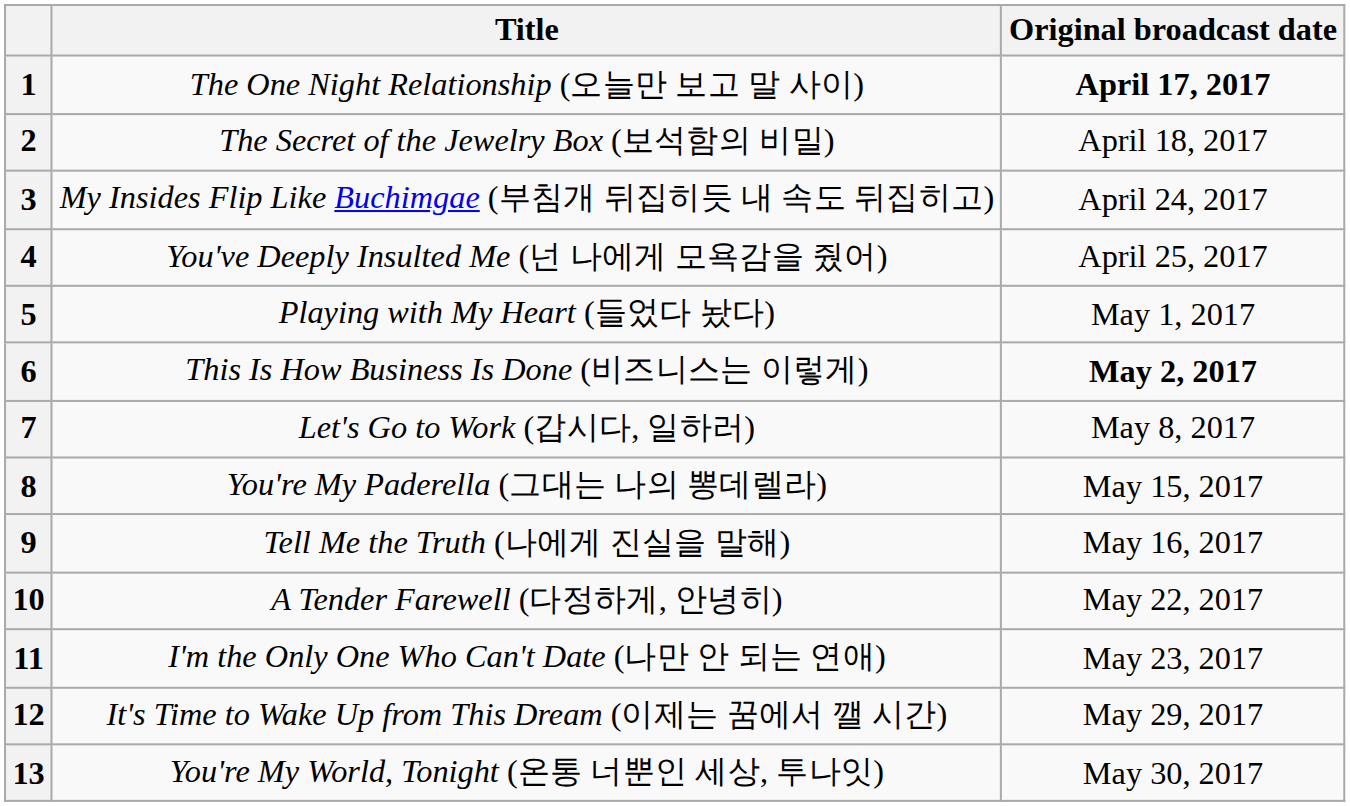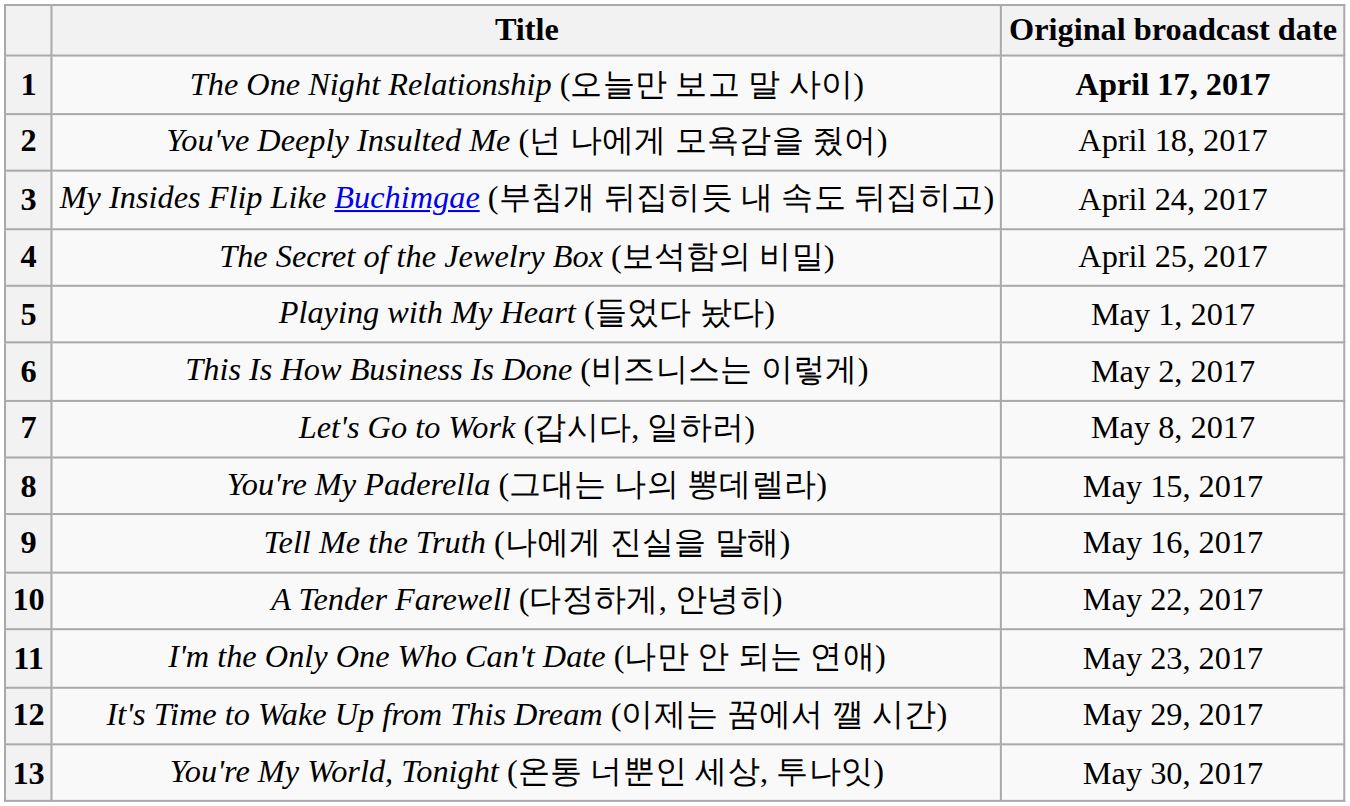2 | Title: The Secret of the Jewelry Box (보석함의 비밀) -> You've Deeply Insulted Me (넌 나에게 모욕감을 줬어)
4 | Title: You've Deeply Insulted Me (넌 나에게 모욕감을 줬어) -> The Secret of the Jewelry Box (보석함의 비밀)
6 | Original broadcast date: bold -> normal
